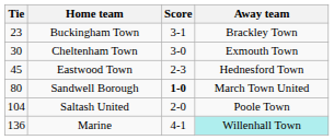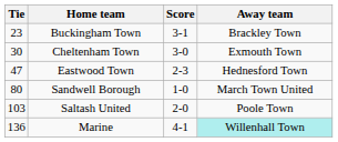Eastwood Town | Tie: 45 -> 47
Sandwell Borough | Score: bold -> normal
Saltash United | Tie: 104 -> 103
